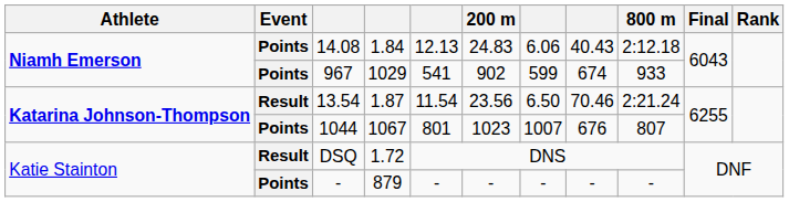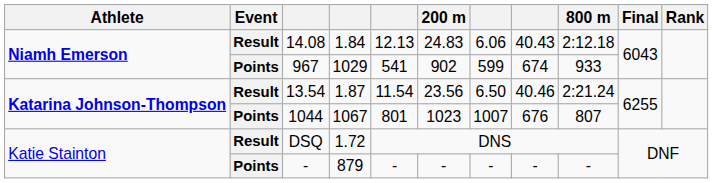14.08 | Event: Points -> Result
13.54 | column 8: 70.46 -> 40.46
